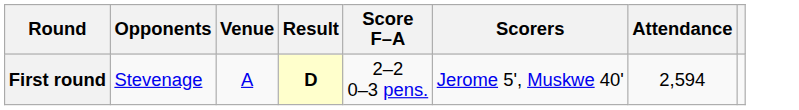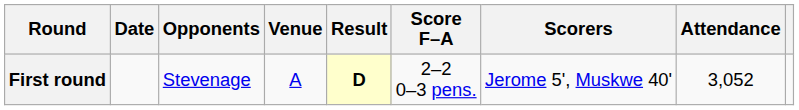+ column: Date
First round | Attendance: 2,594 -> 3,052
